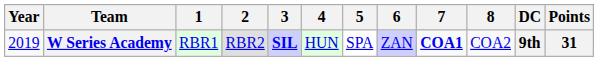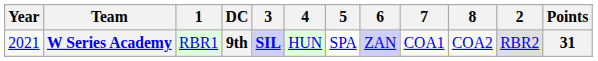columns swapped: 2 <-> DC
W Series Academy | Year: 2019 -> 2021
W Series Academy | 7: bold -> normal
